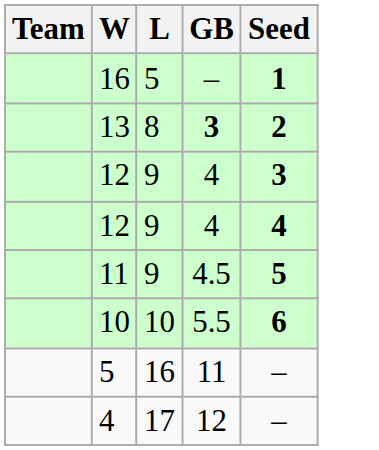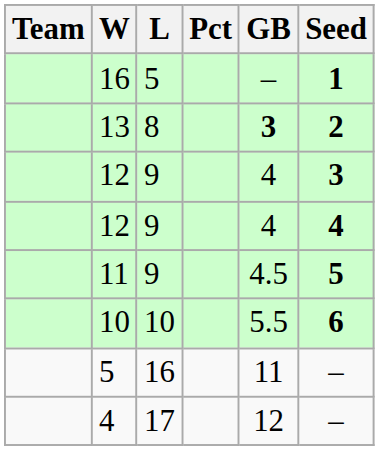+ column: Pct
